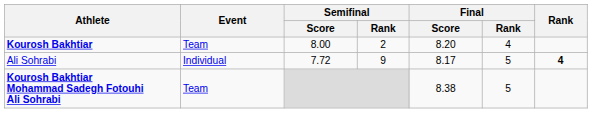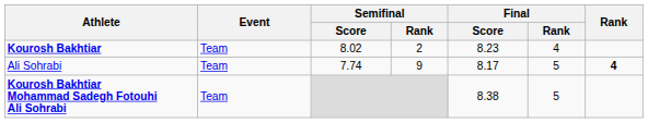Kourosh Bakhtiar | Semifinal / Score: 8.00 -> 8.02
Kourosh Bakhtiar | Final / Score: 8.20 -> 8.23
Ali Sohrabi | Event: Individual -> Team
Ali Sohrabi | Semifinal / Score: 7.72 -> 7.74
